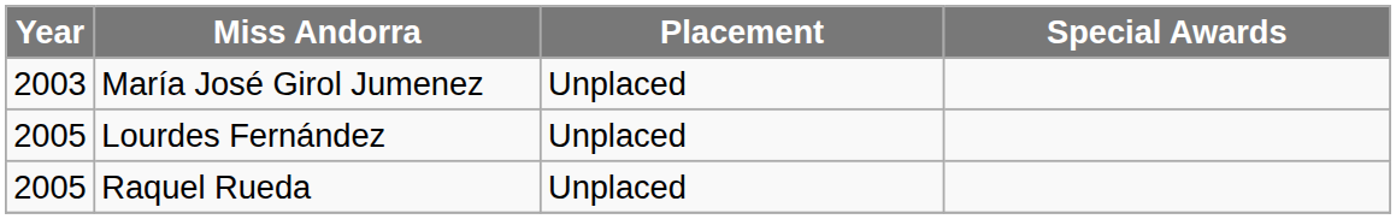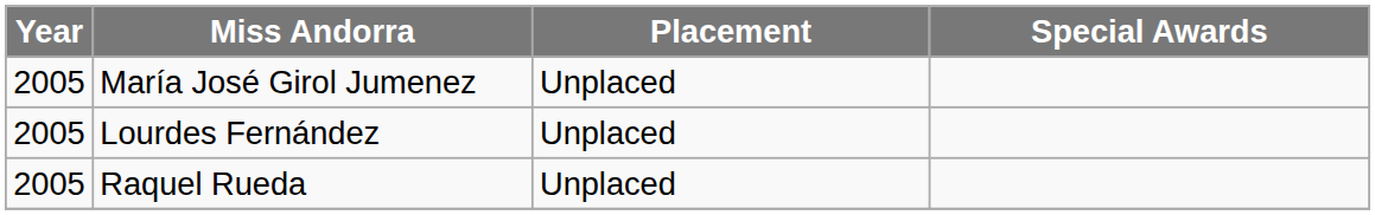María José Girol Jumenez | Year: 2003 -> 2005
